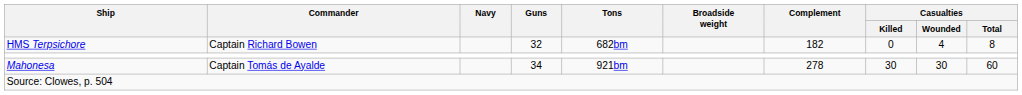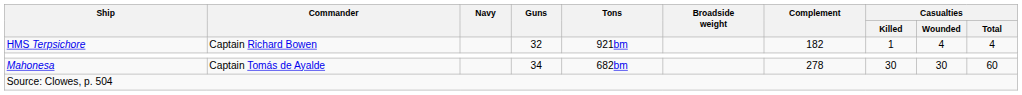HMS Terpsichore | Tons: 682bm -> 921bm
HMS Terpsichore | Casualties / Killed: 0 -> 1
HMS Terpsichore | Casualties / Total: 8 -> 4
Mahonesa | Tons: 921bm -> 682bm
